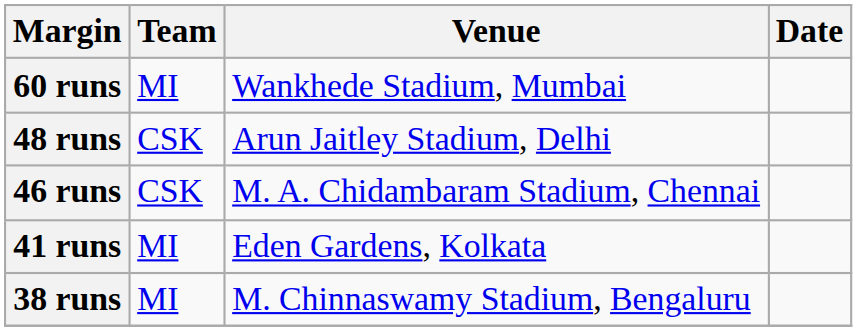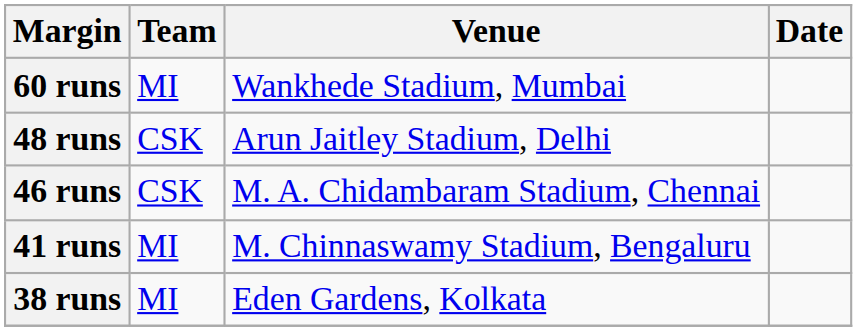41 runs | Venue: Eden Gardens, Kolkata -> M. Chinnaswamy Stadium, Bengaluru
38 runs | Venue: M. Chinnaswamy Stadium, Bengaluru -> Eden Gardens, Kolkata
